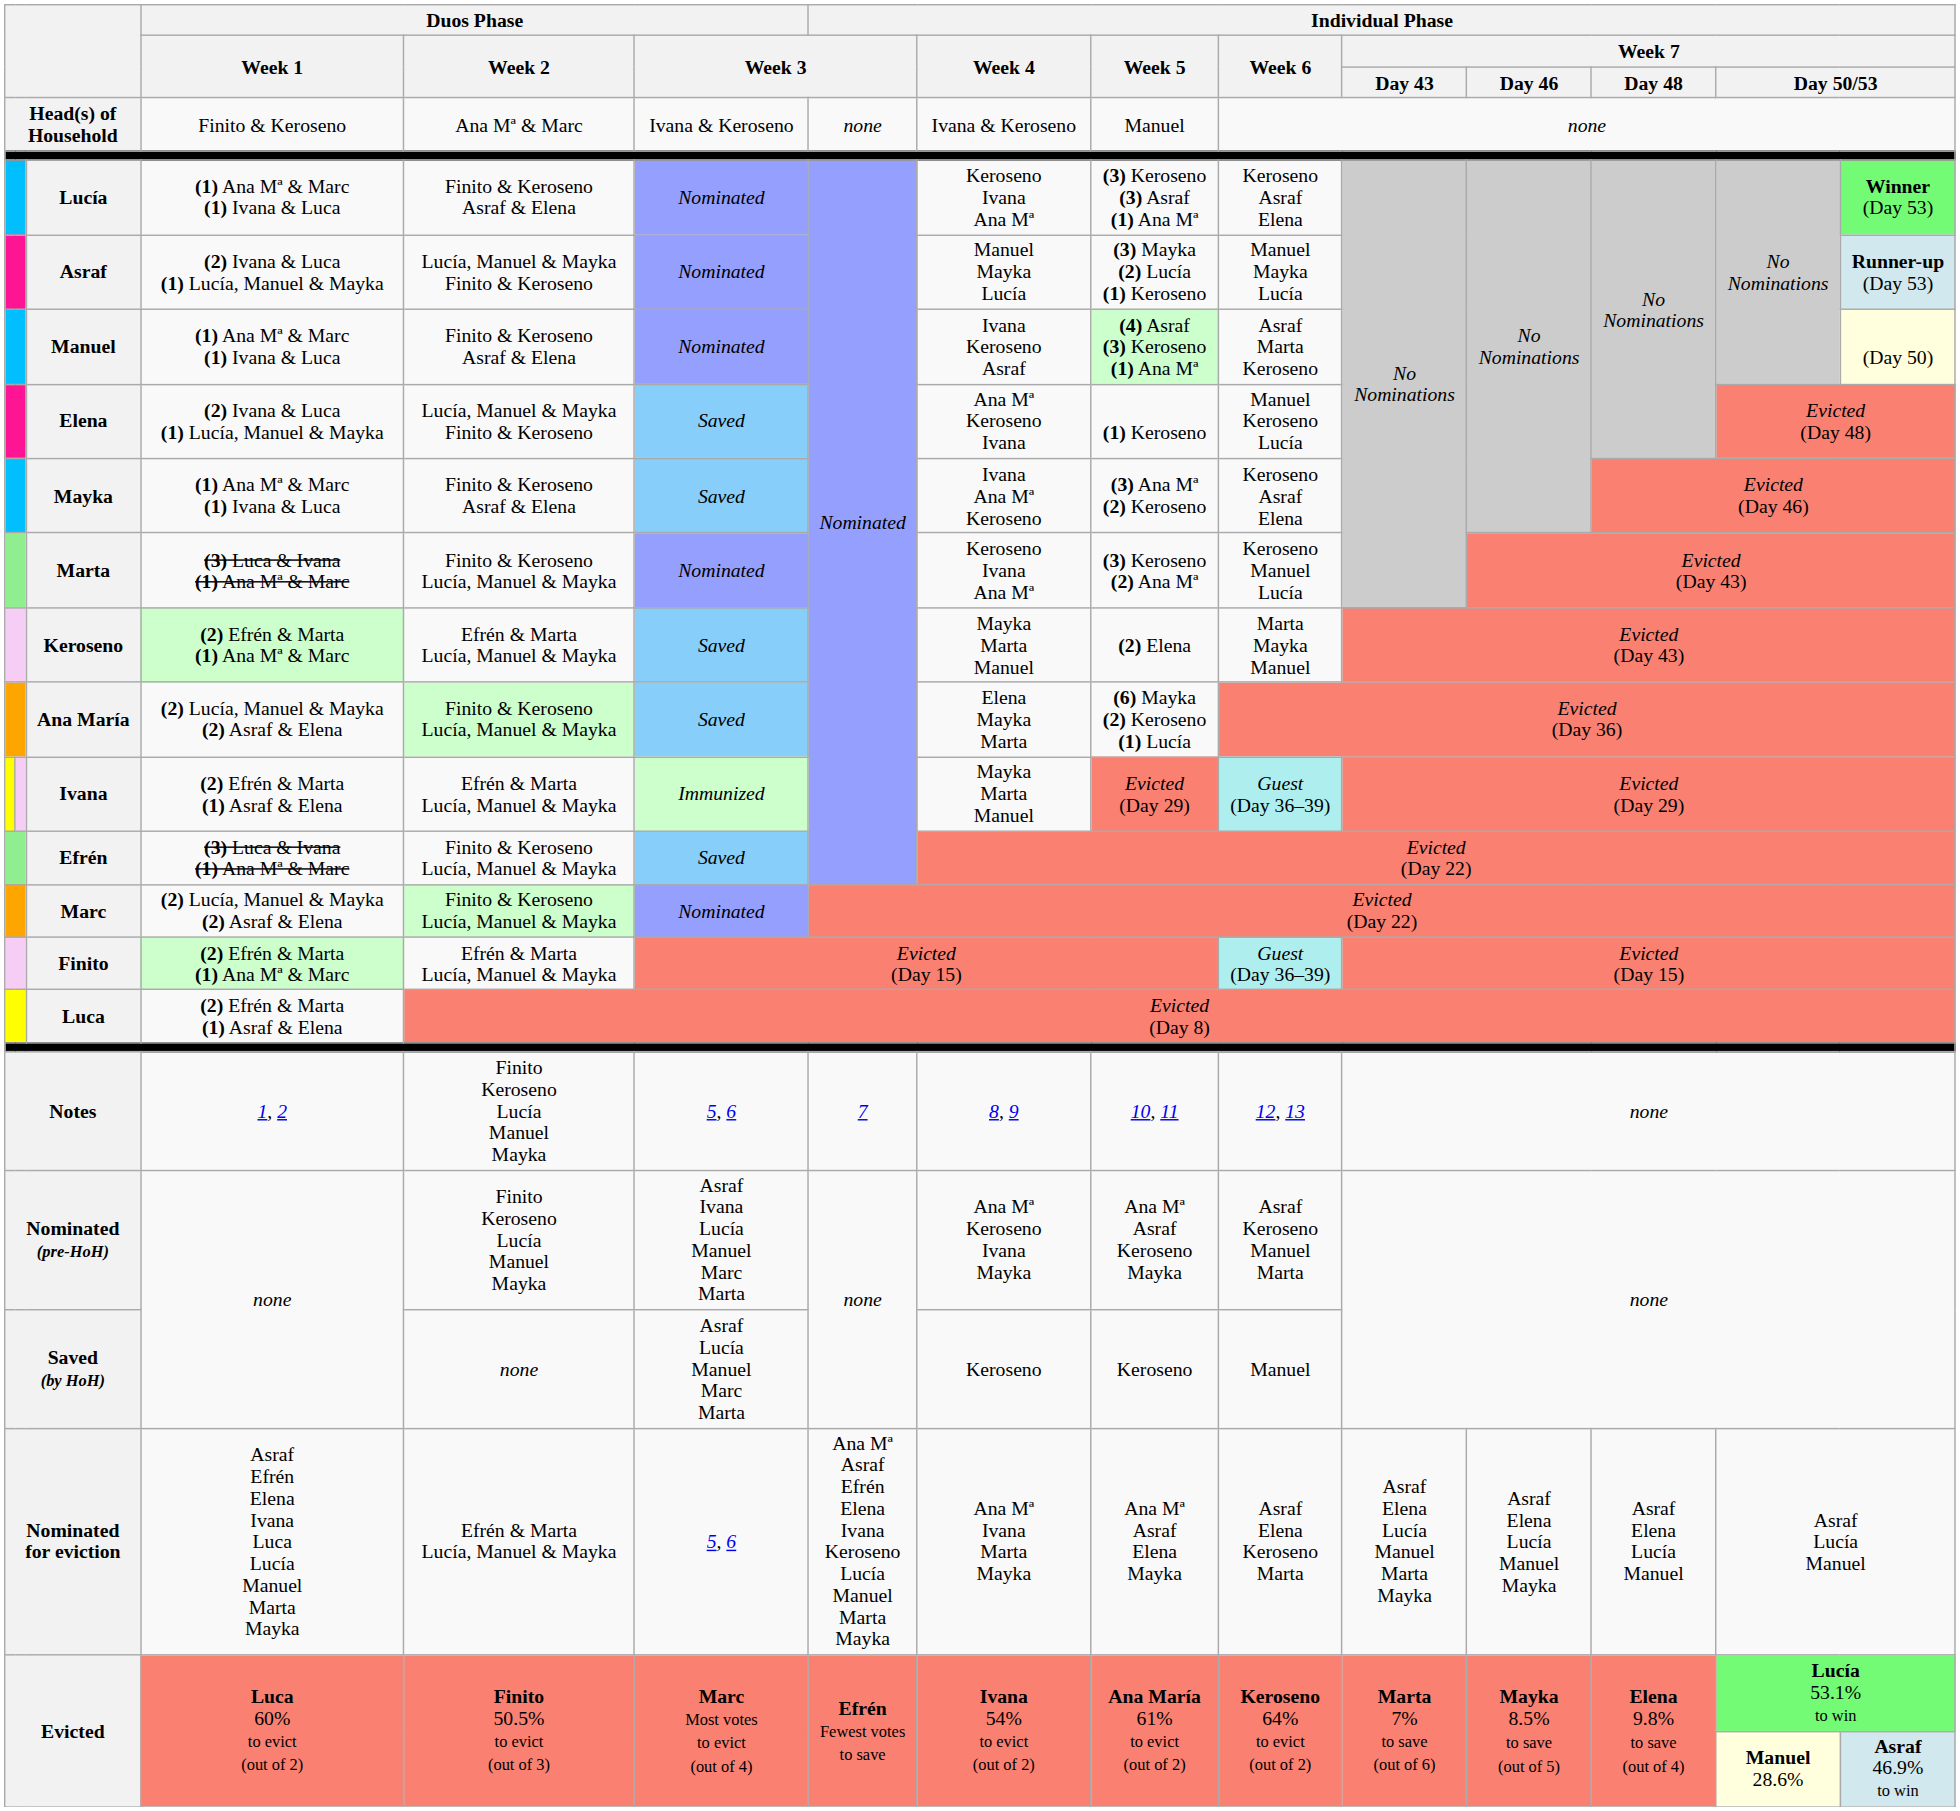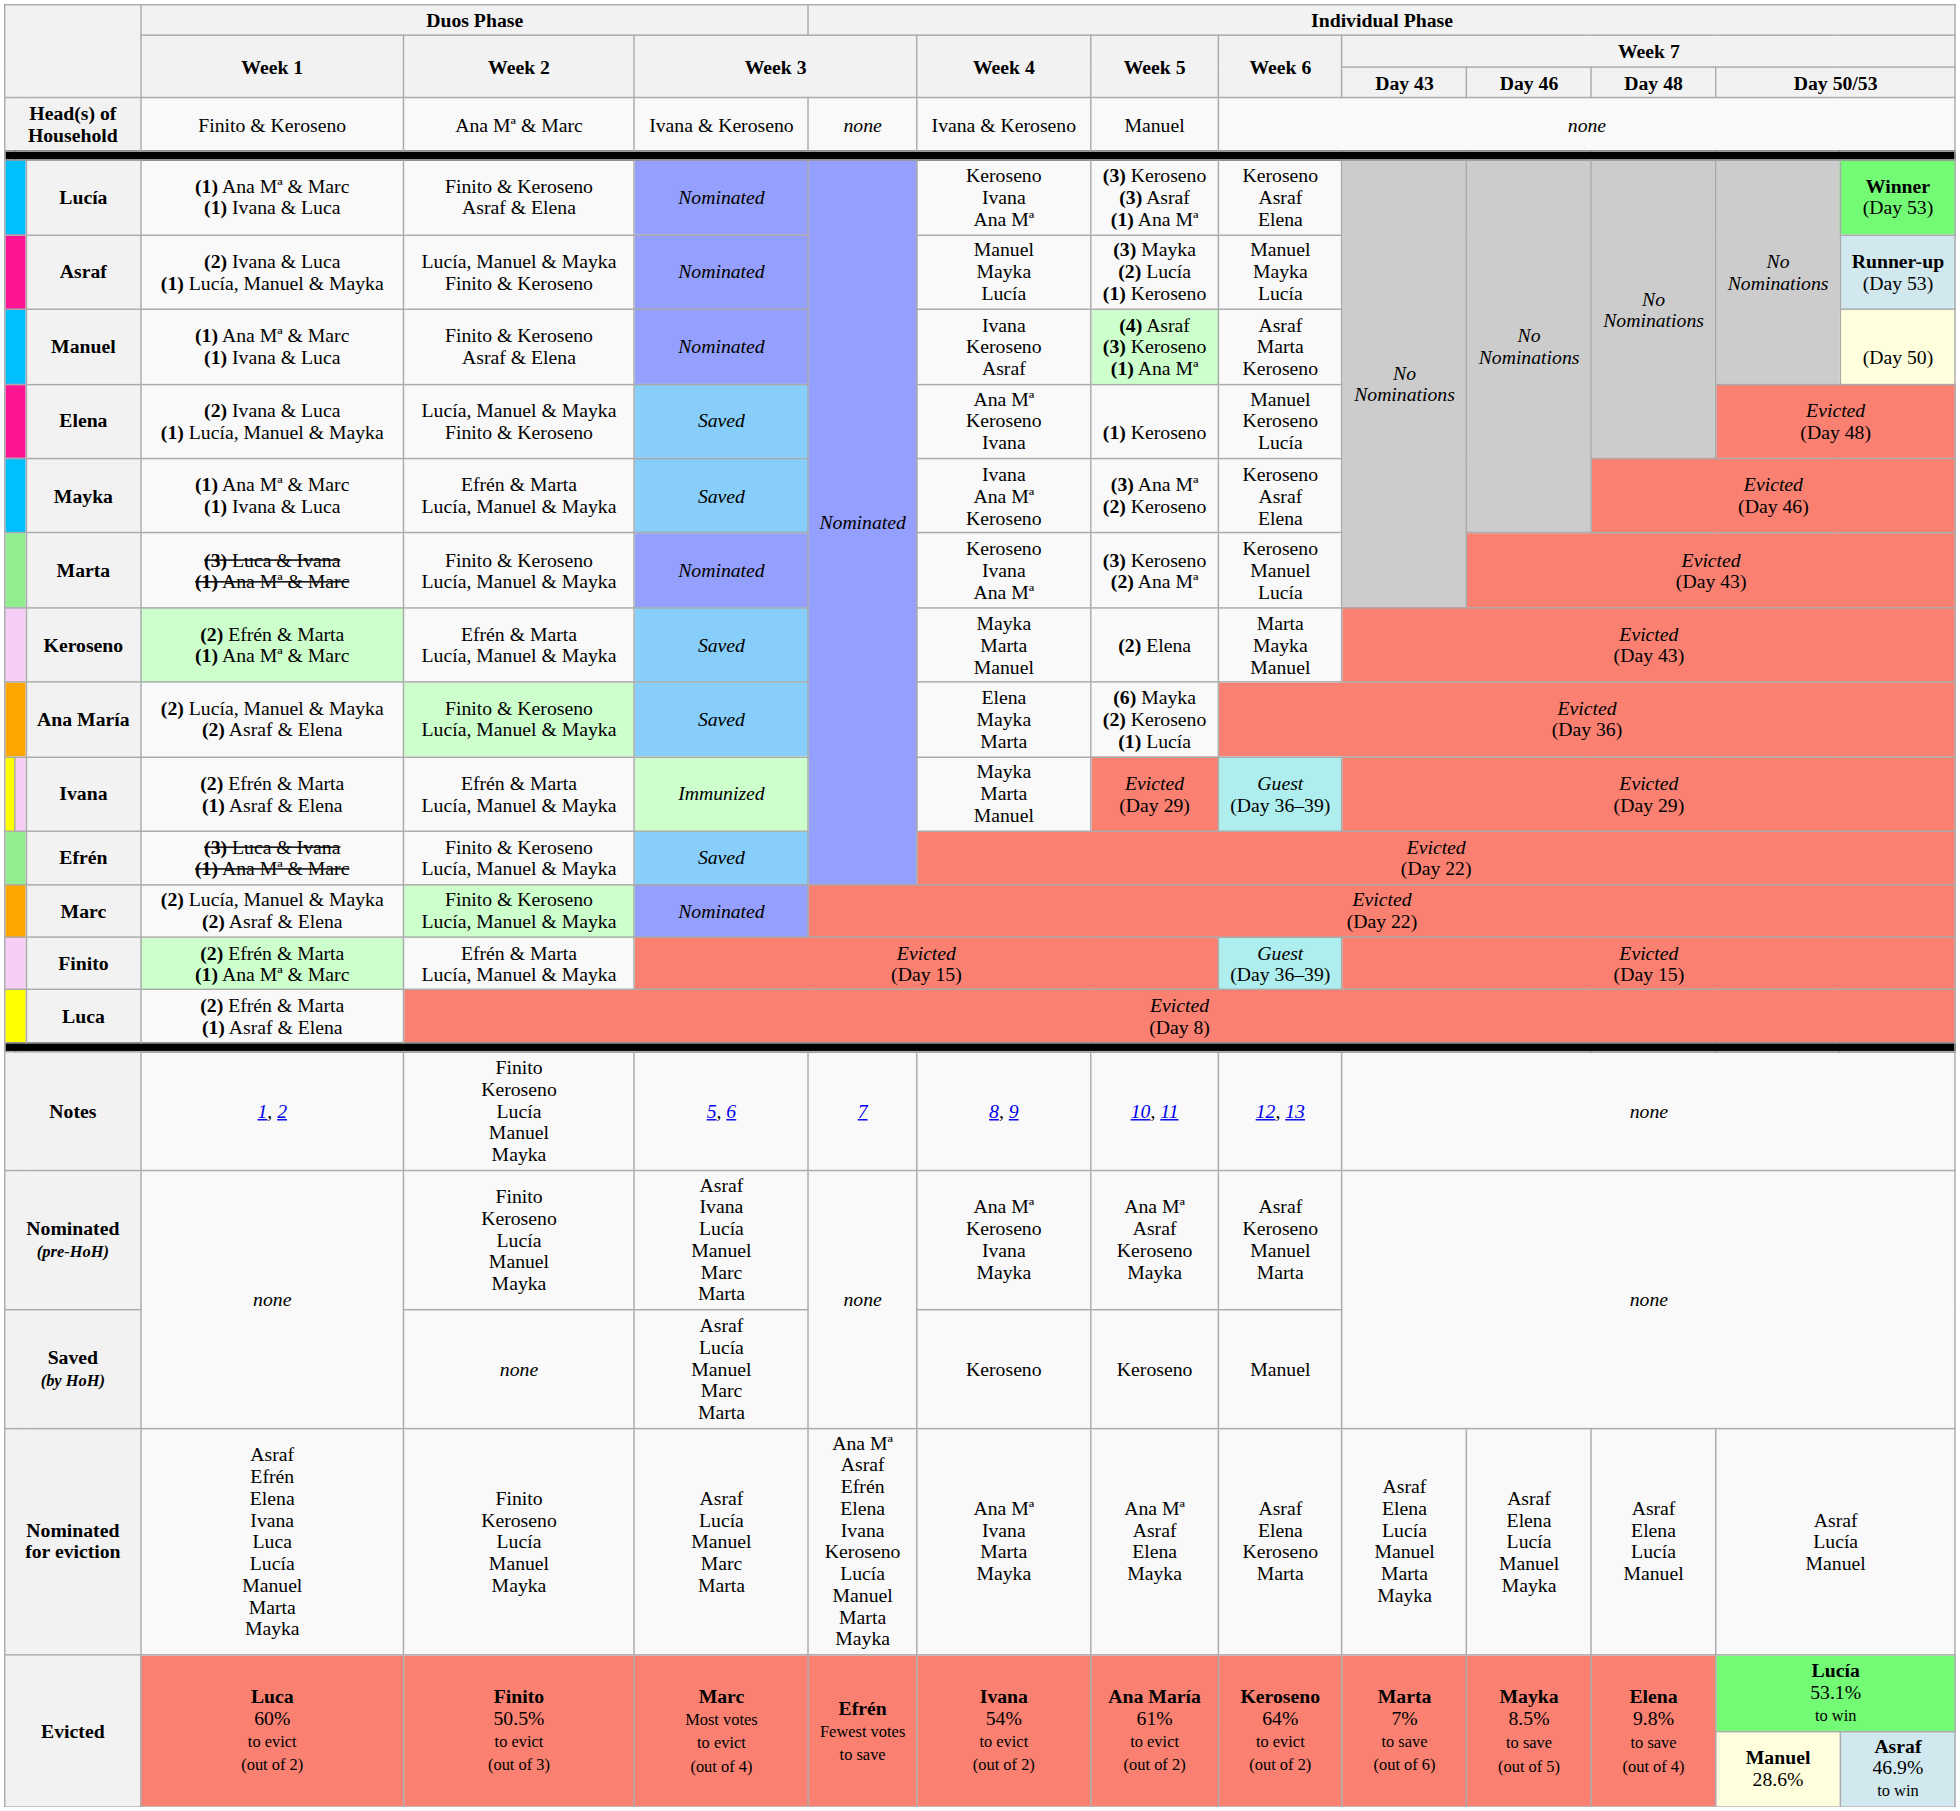Mayka | Duos Phase / Week 2: Finito & Keroseno Asraf & Elena -> Efrén & Marta Lucía, Manuel & Mayka
Nominated for eviction | Duos Phase / Week 2: Efrén & Marta Lucía, Manuel & Mayka -> Finito Keroseno Lucía Manuel Mayka
Nominated for eviction | Duos Phase / Week 3: 5, 6 -> Asraf Lucía Manuel Marc Marta
